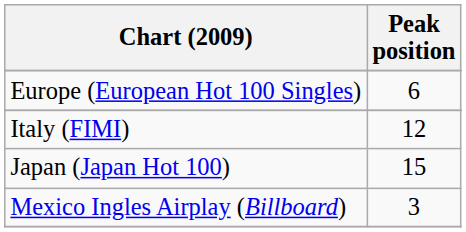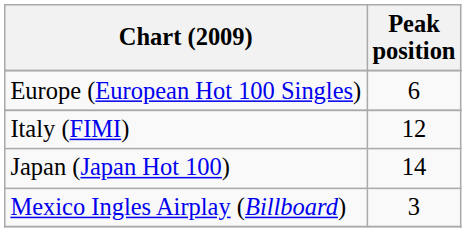Japan (Japan Hot 100) | Peak position: 15 -> 14
